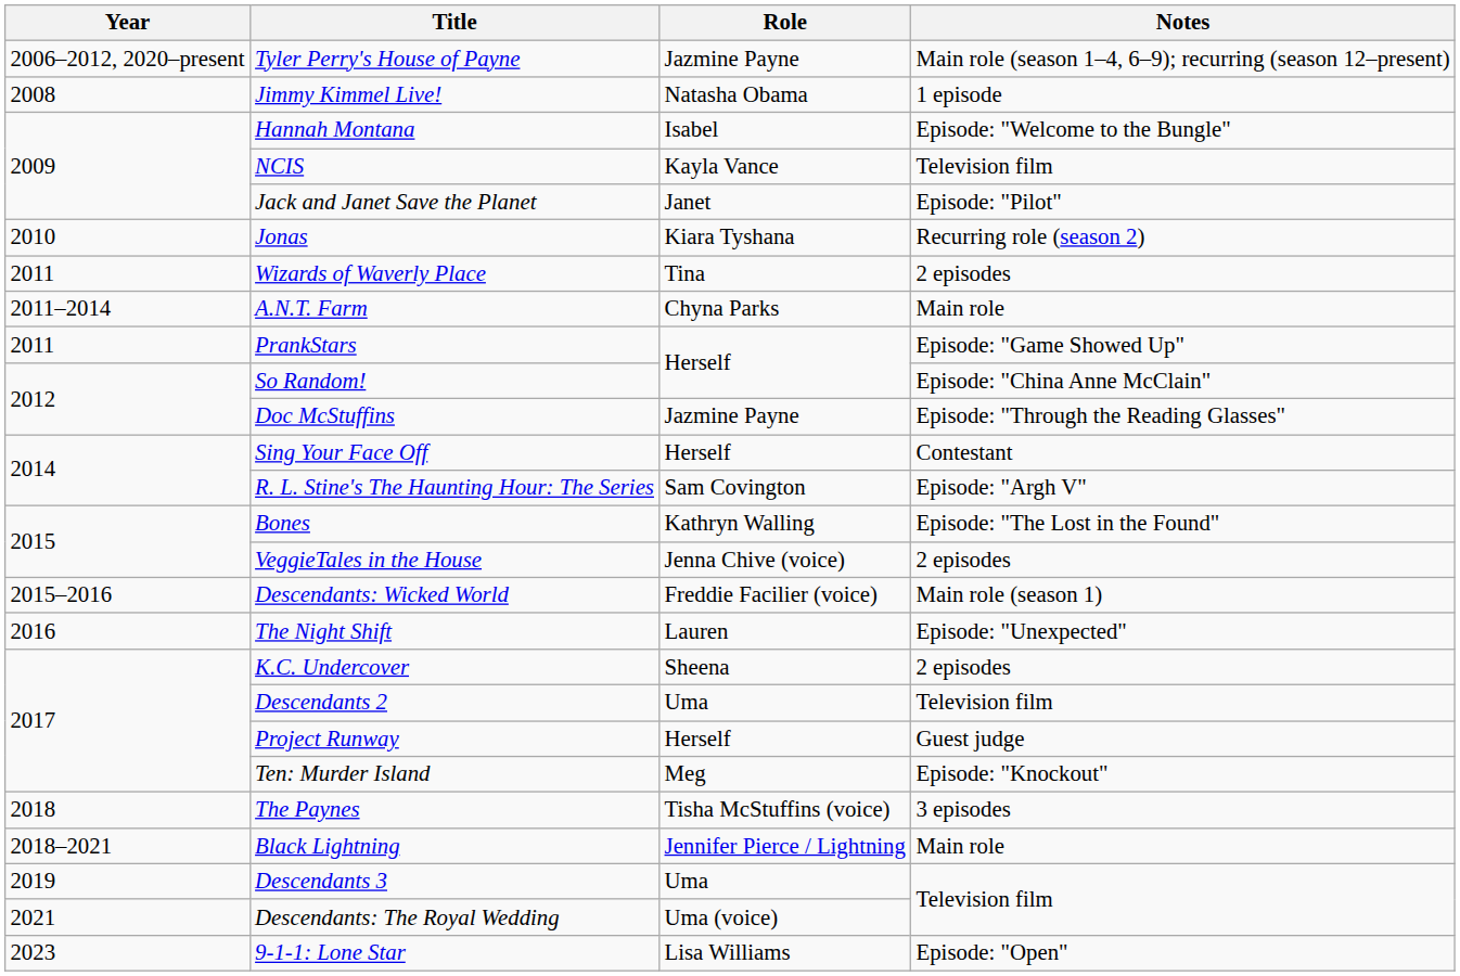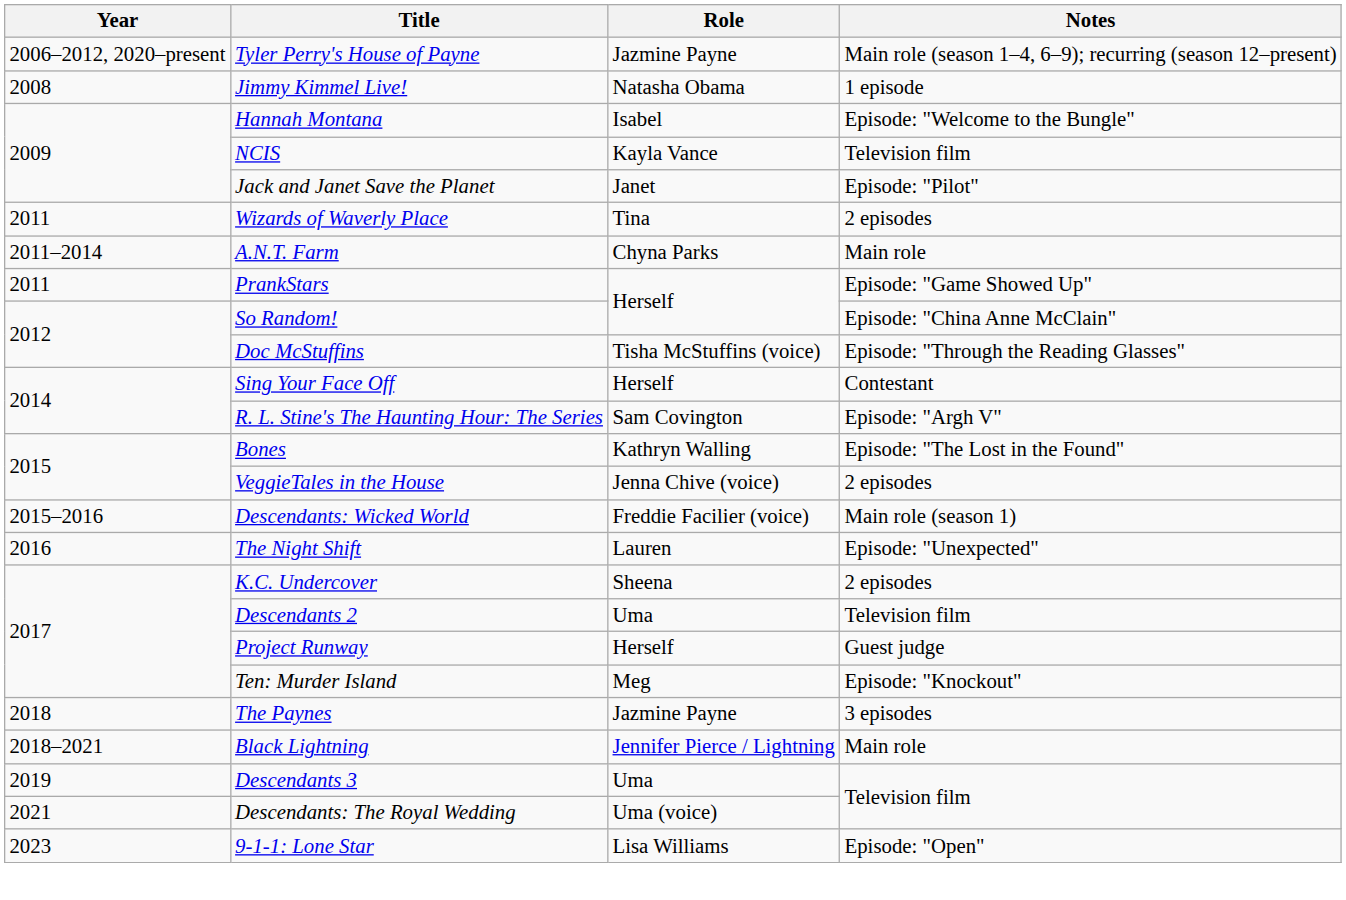- row: 2010 | Jonas | Kiara Tyshana | Recurring role (season 2)
Doc McStuffins | Role: Jazmine Payne -> Tisha McStuffins (voice)
The Paynes | Role: Tisha McStuffins (voice) -> Jazmine Payne
